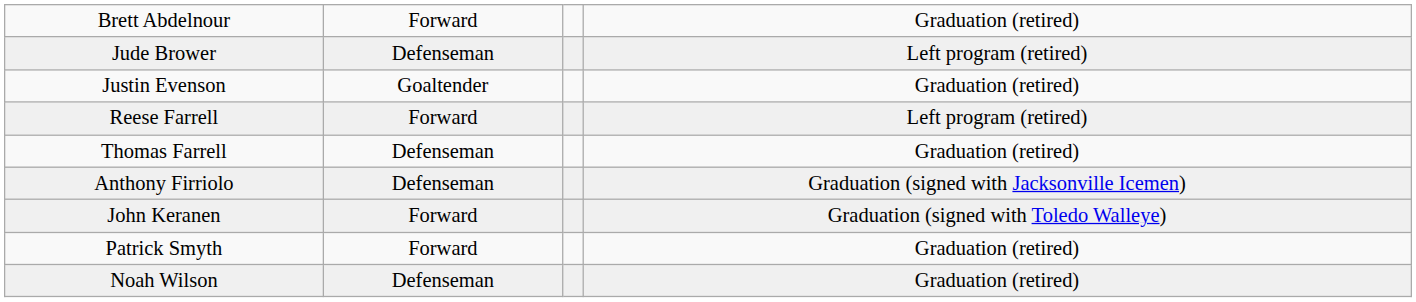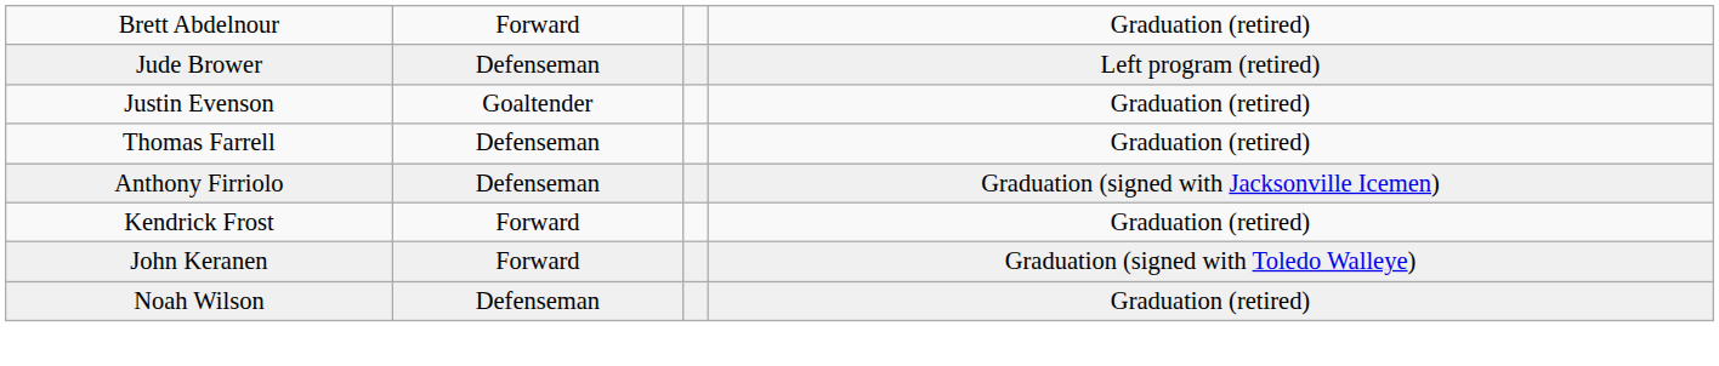- row: Reese Farrell | Forward | Left program (retired)
+ row: Kendrick Frost | Forward | Graduation (retired)
- row: Patrick Smyth | Forward | Graduation (retired)
